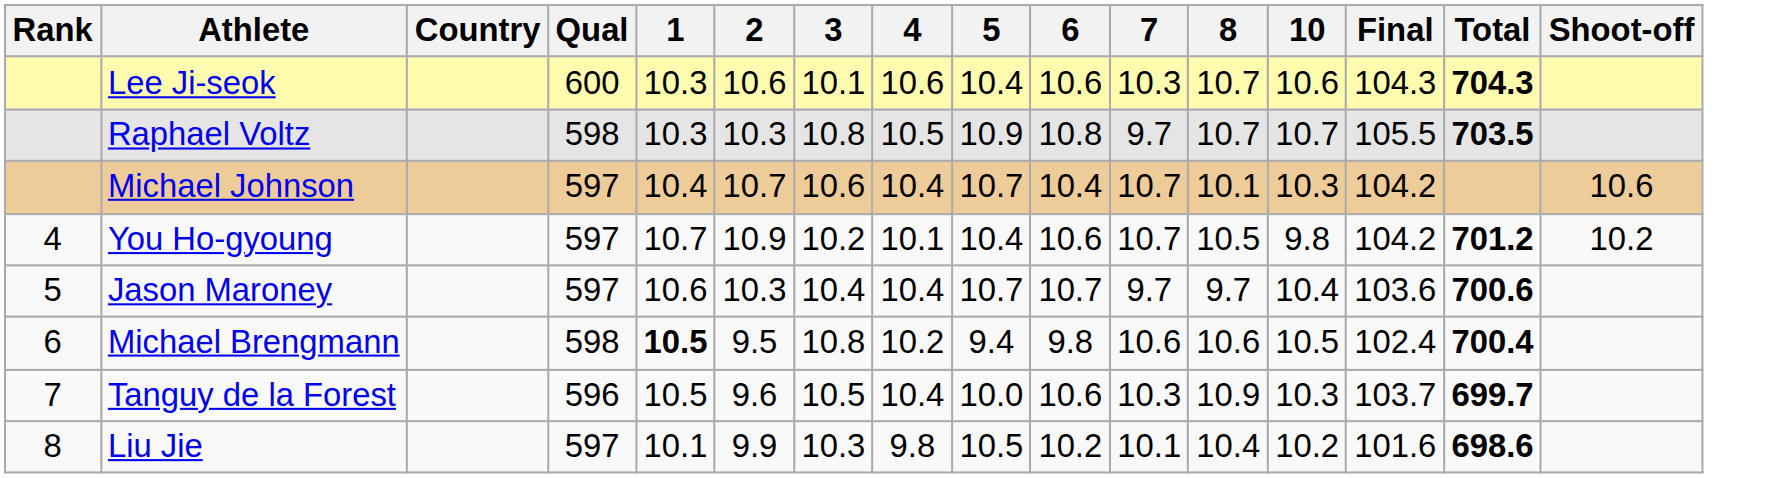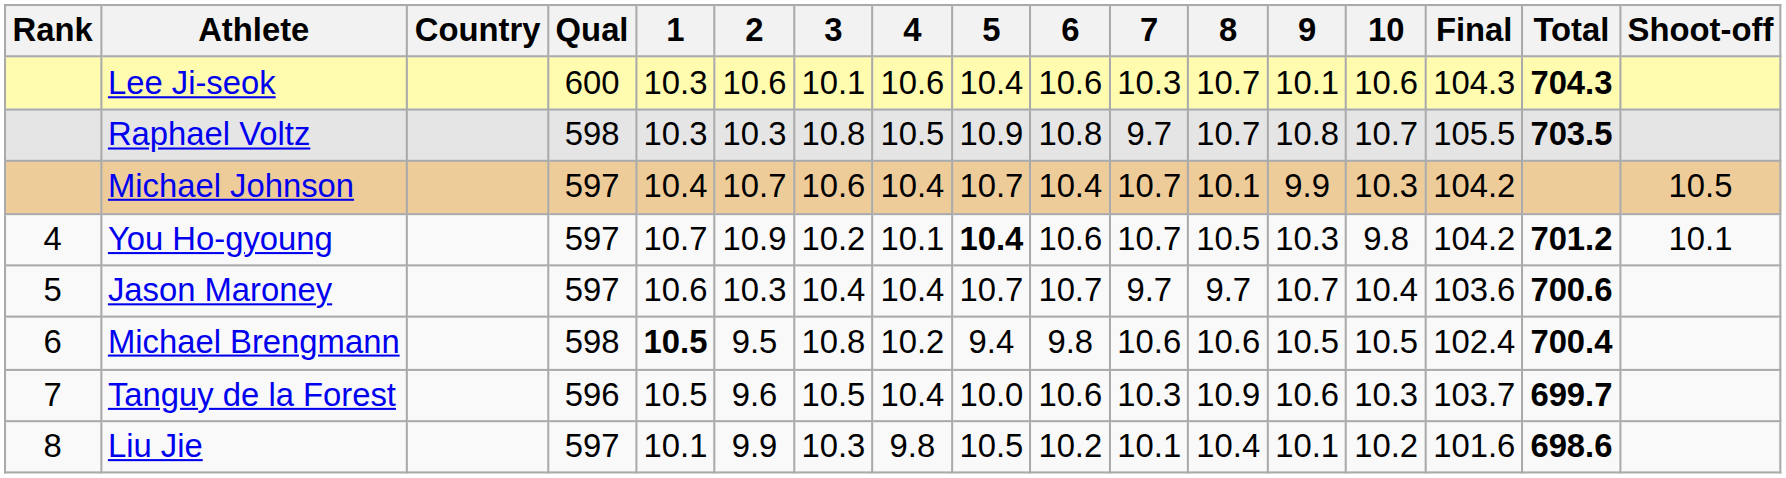+ column: 9 | 10.1 | 10.8 | 9.9 | 10.3 | 10.7 | 10.5 | 10.6 | 10.1
Michael Johnson | Shoot-off: 10.6 -> 10.5
You Ho-gyoung | 5: normal -> bold
You Ho-gyoung | Shoot-off: 10.2 -> 10.1
